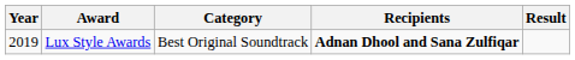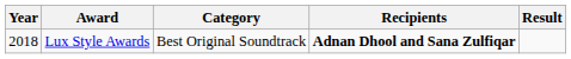Lux Style Awards | Year: 2019 -> 2018
